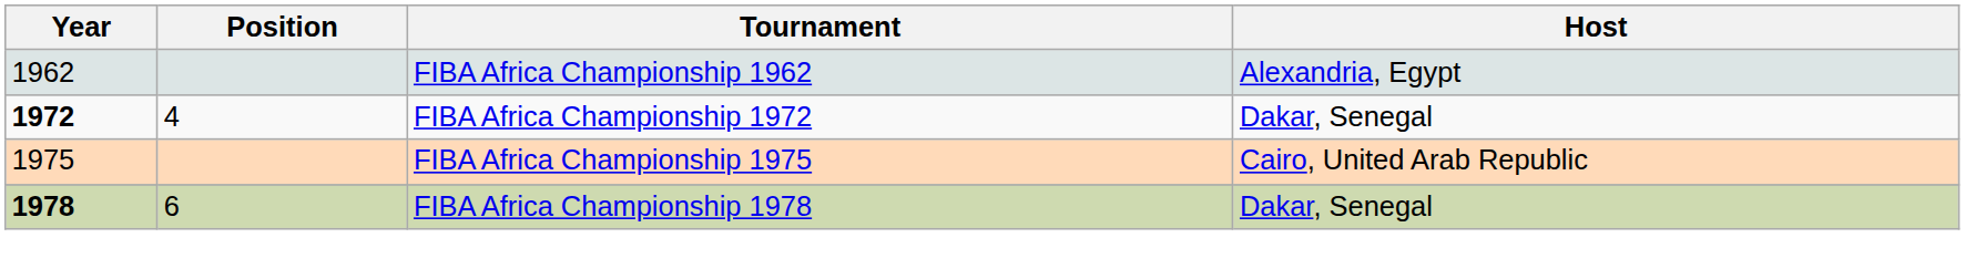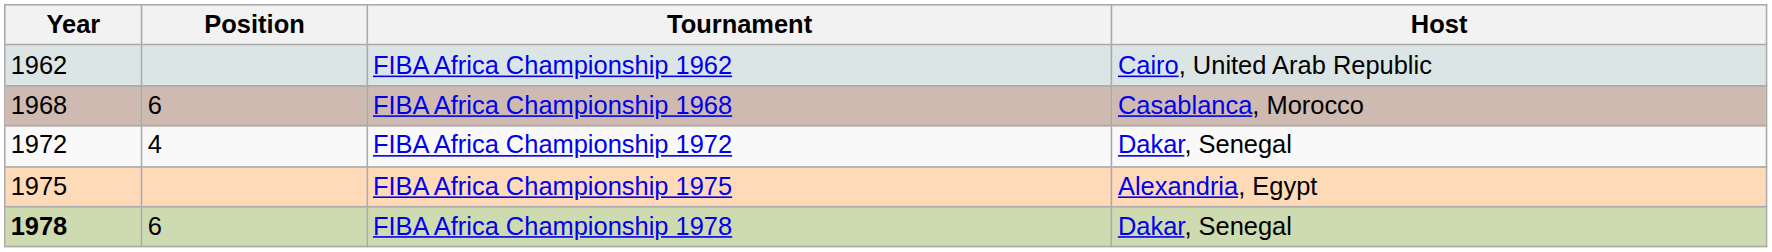FIBA Africa Championship 1962 | Host: Alexandria, Egypt -> Cairo, United Arab Republic
+ row: 1968 | 6 | FIBA Africa Championship 1968 | Casablanca, Morocco
FIBA Africa Championship 1972 | Year: bold -> normal
FIBA Africa Championship 1975 | Host: Cairo, United Arab Republic -> Alexandria, Egypt
